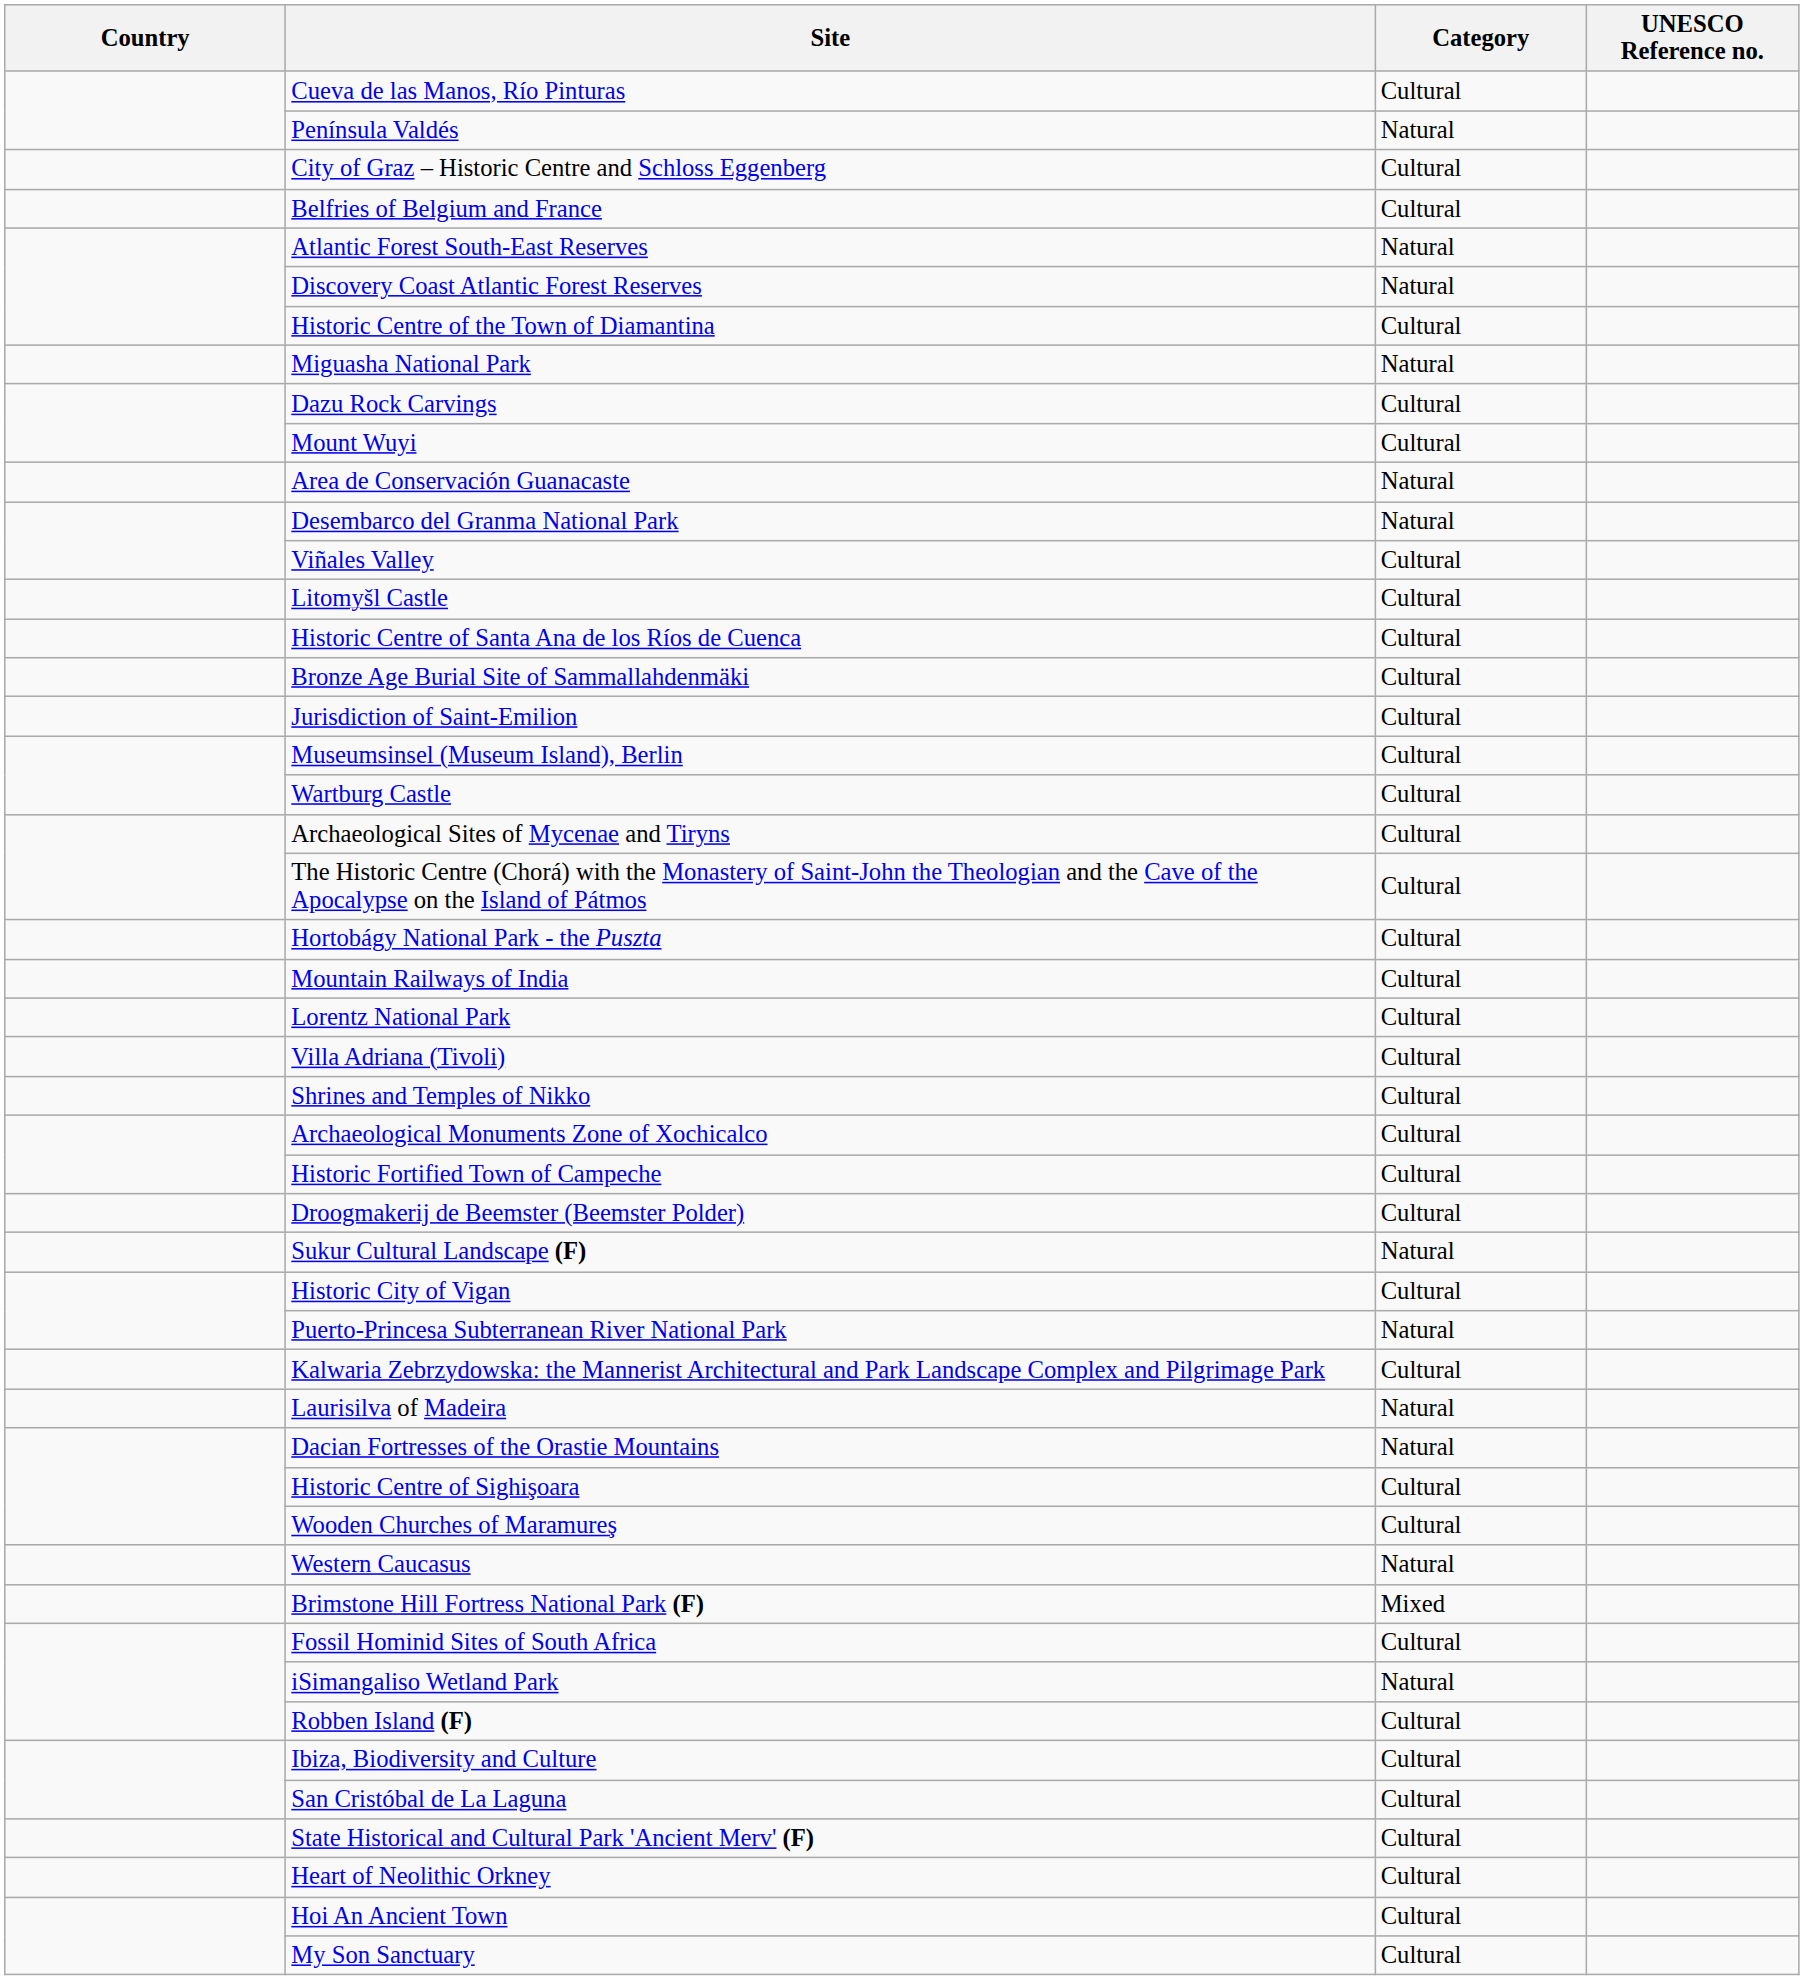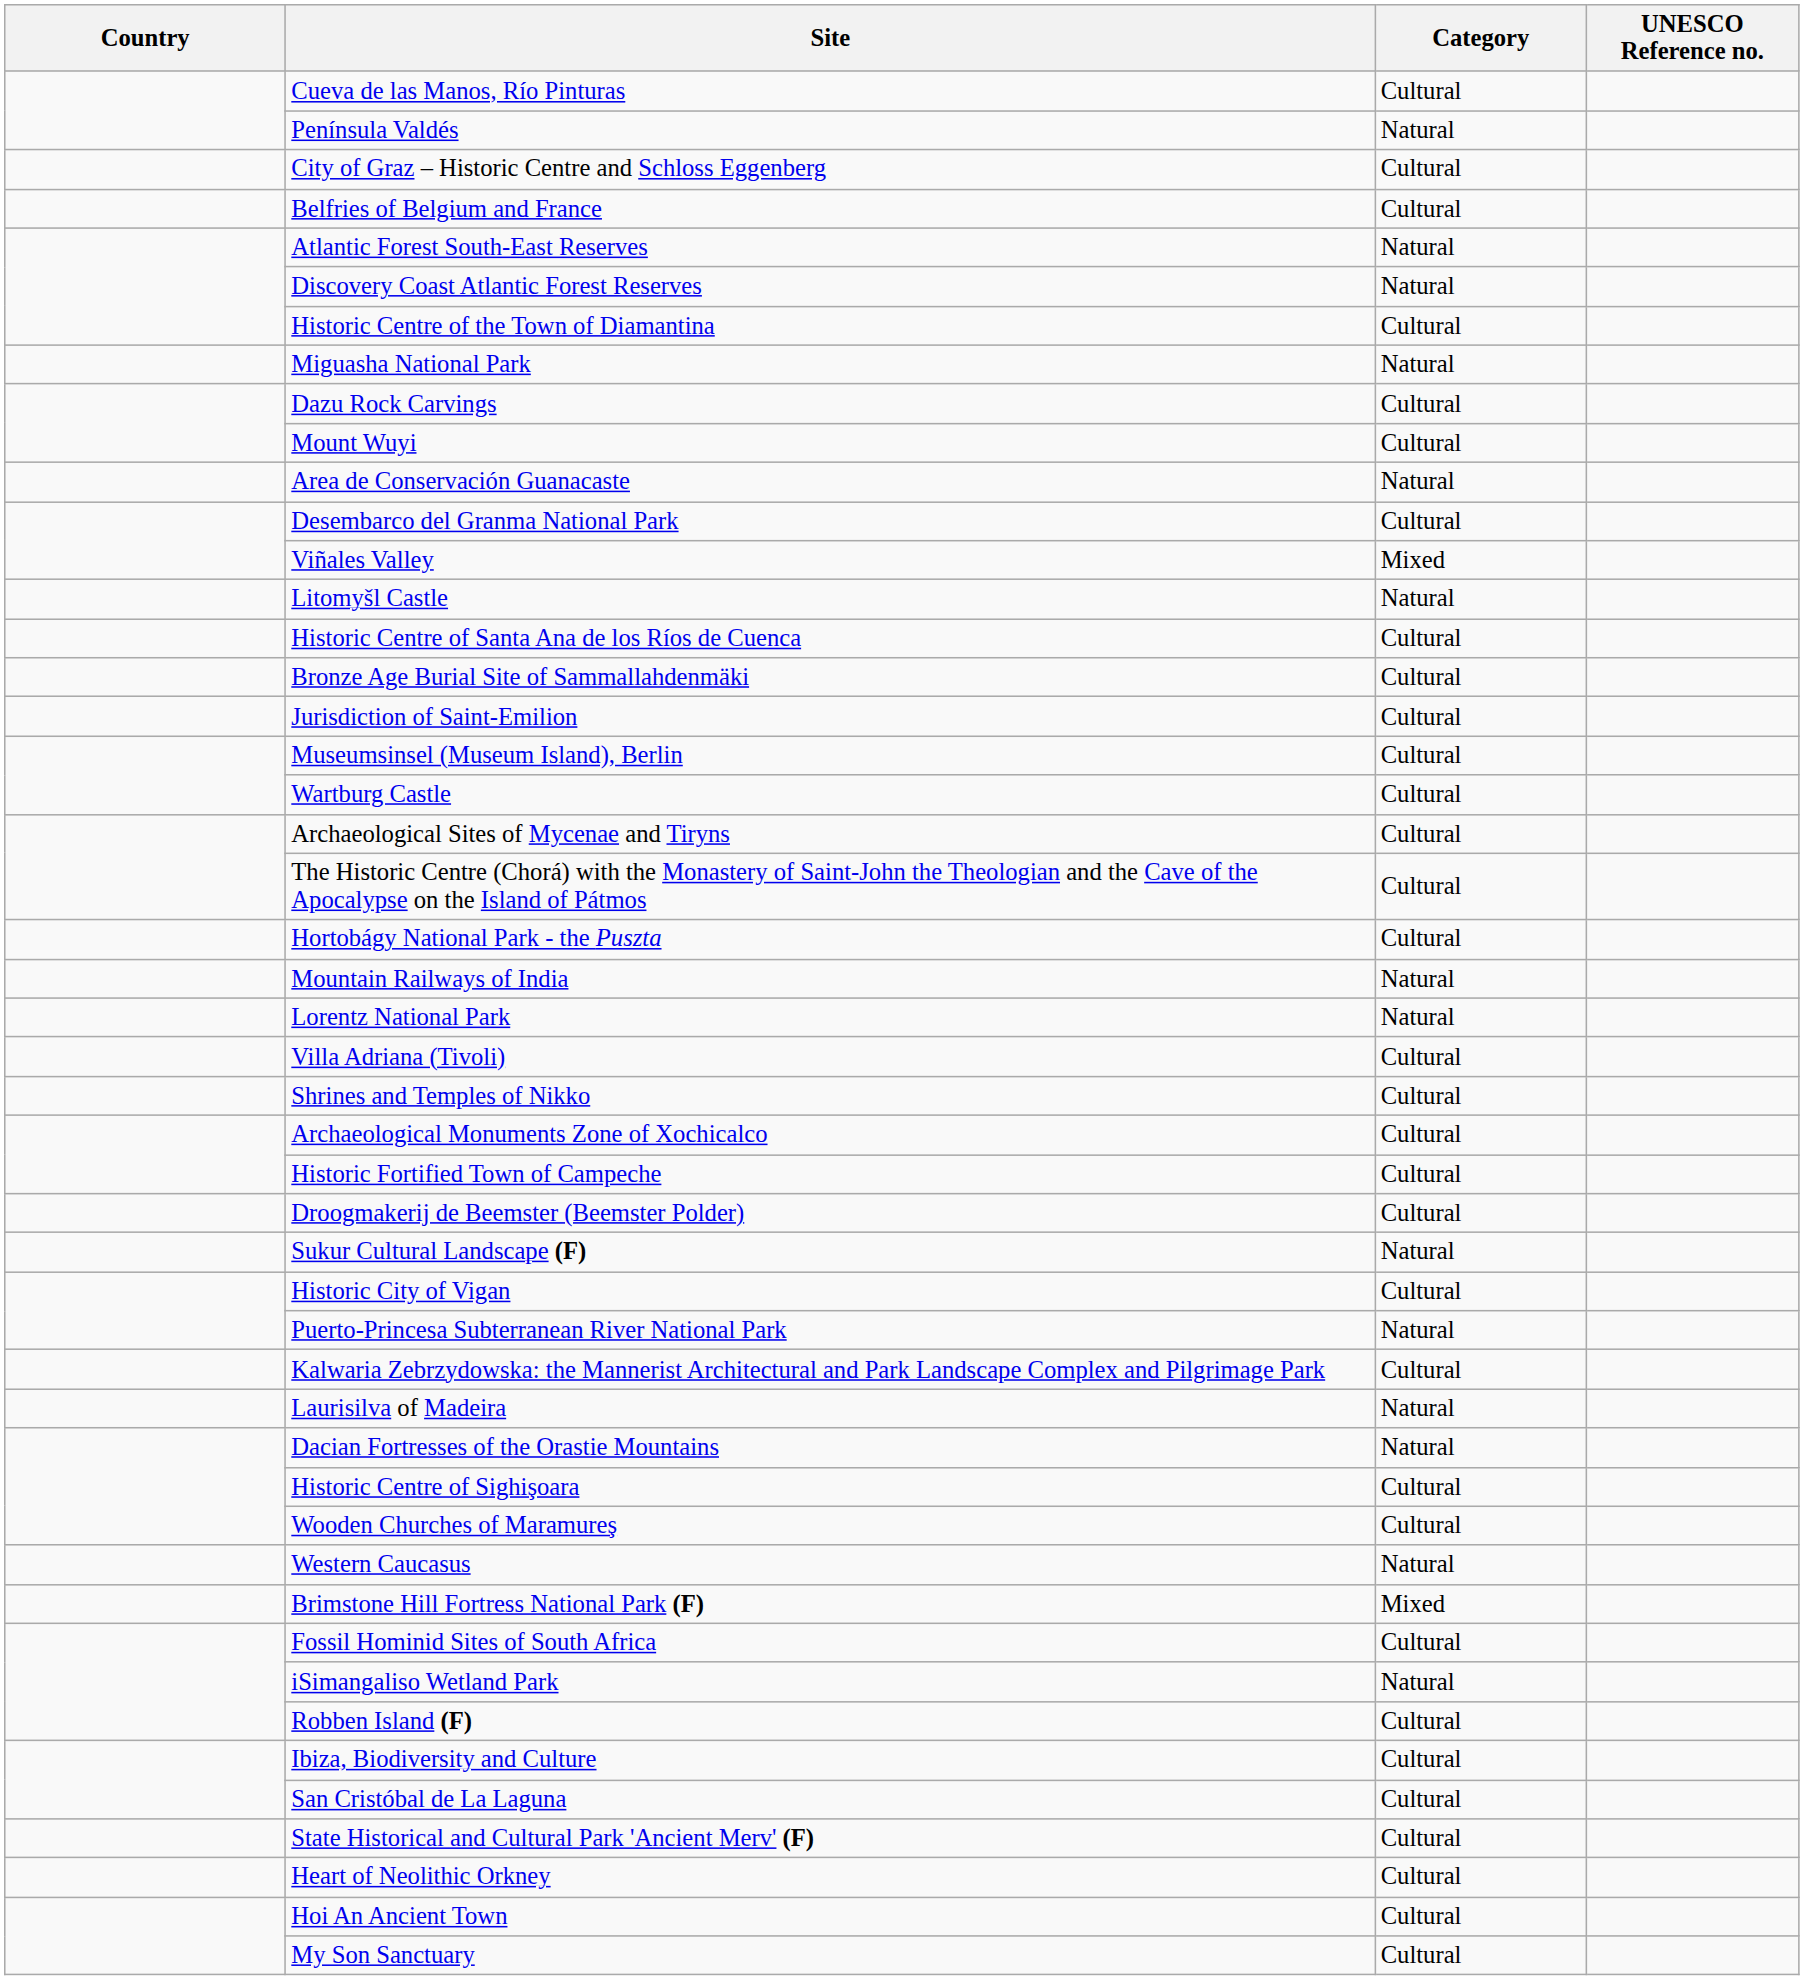Desembarco del Granma National Park | Category: Natural -> Cultural
Viñales Valley | Category: Cultural -> Mixed
Litomyšl Castle | Category: Cultural -> Natural
Mountain Railways of India | Category: Cultural -> Natural
Lorentz National Park | Category: Cultural -> Natural
